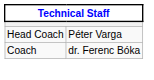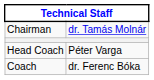+ row: Chairman | dr. Tamás Molnár
